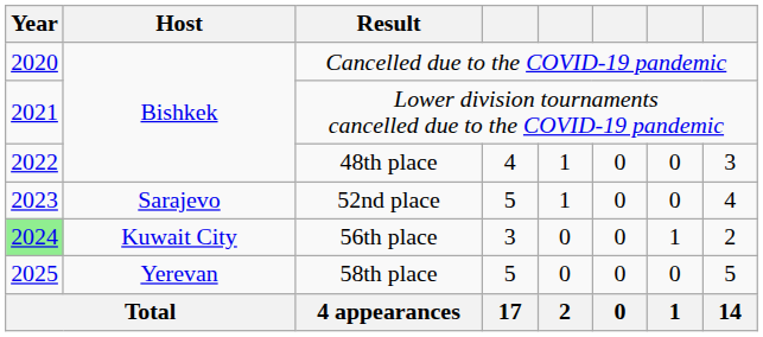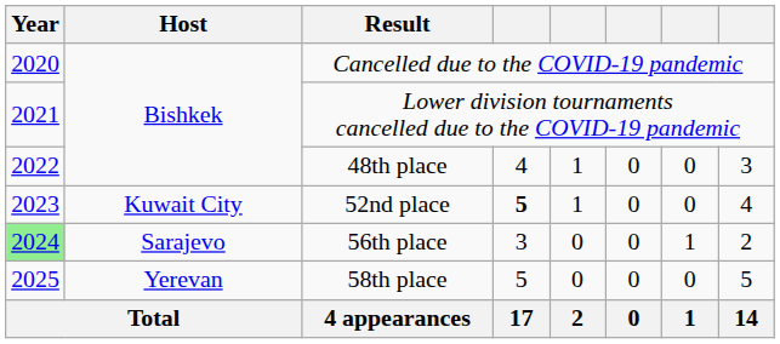52nd place | Host: Sarajevo -> Kuwait City
52nd place | column 4: normal -> bold
56th place | Host: Kuwait City -> Sarajevo
